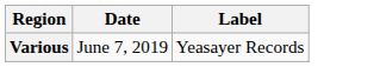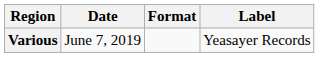+ column: Format
